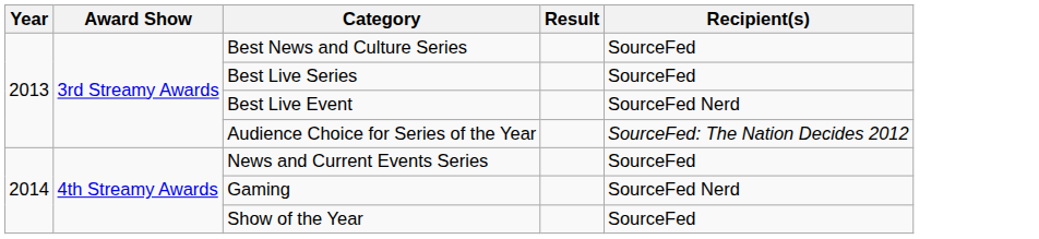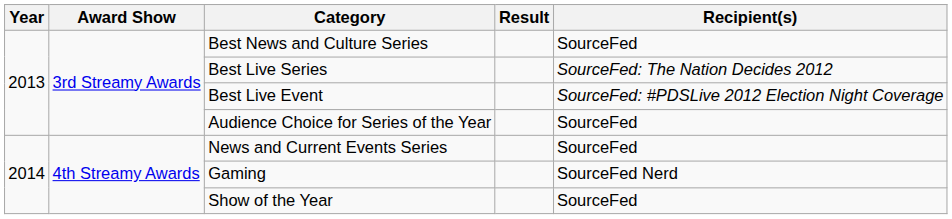Best Live Series | Recipient(s): SourceFed -> SourceFed: The Nation Decides 2012
Best Live Event | Recipient(s): SourceFed Nerd -> SourceFed: #PDSLive 2012 Election Night Coverage
Audience Choice for Series of the Year | Recipient(s): SourceFed: The Nation Decides 2012 -> SourceFed
